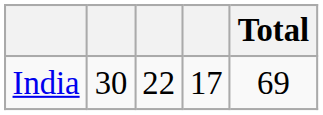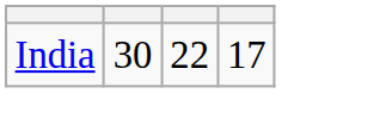- column: Total | 69
